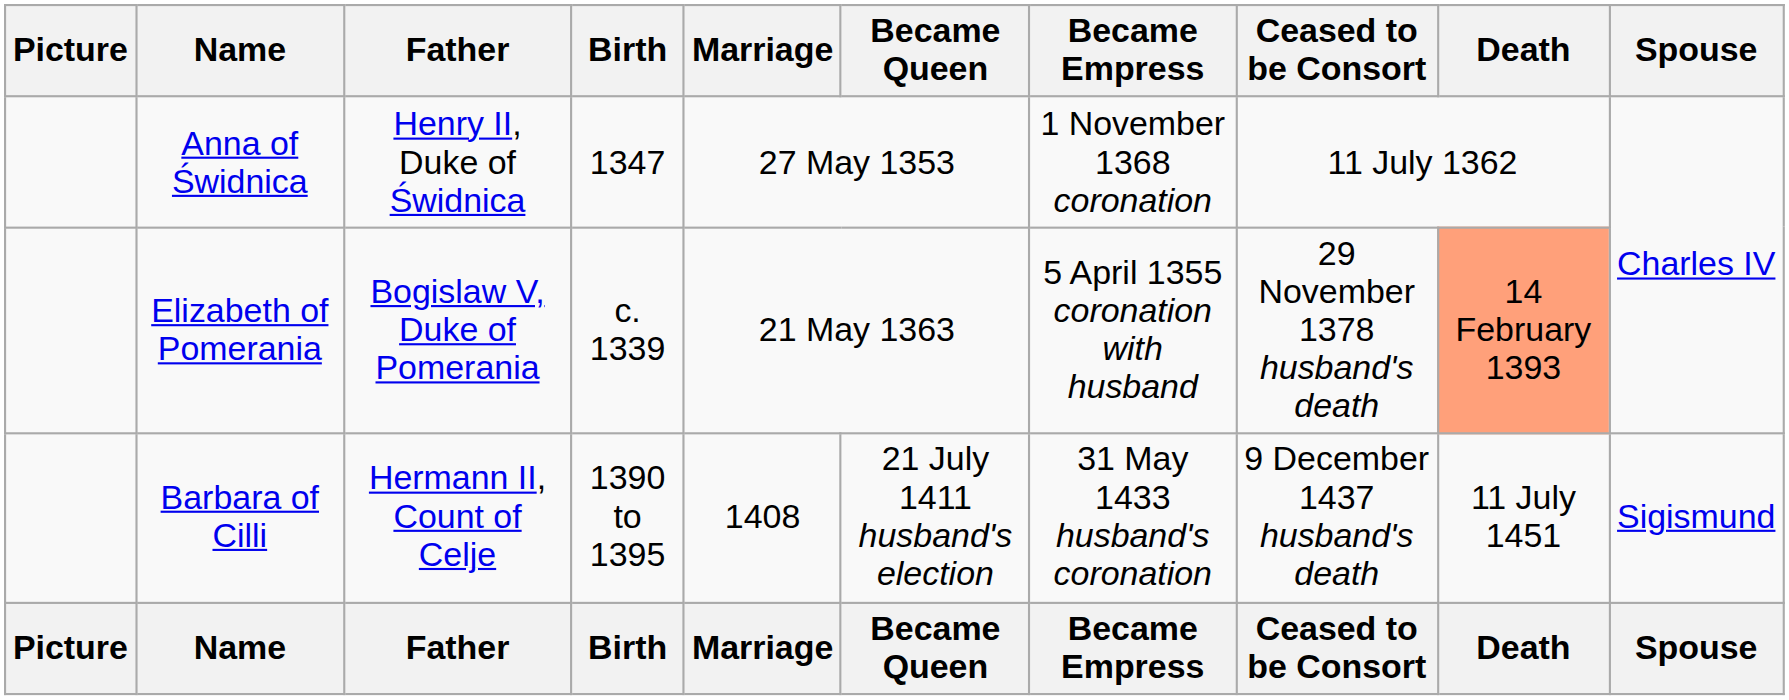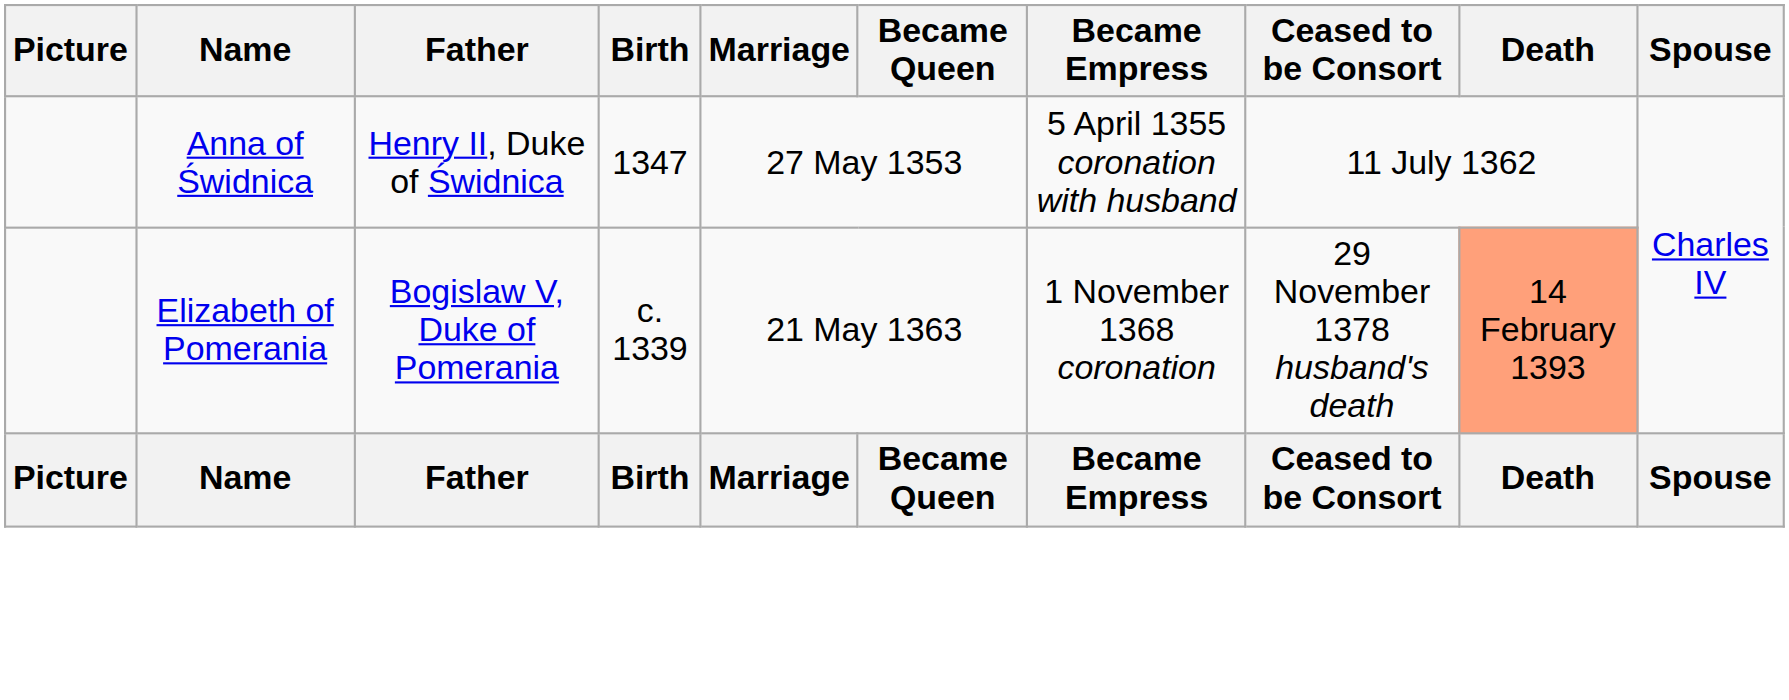Anna of Świdnica | Became Empress: 1 November 1368 coronation -> 5 April 1355 coronation with husband
Elizabeth of Pomerania | Became Empress: 5 April 1355 coronation with husband -> 1 November 1368 coronation
- row: Barbara of Cilli | Hermann II, Count of Celje | 1390 to 1395 | 1408 | 21 July 1411 husband's election | 31 May 1433 husband's coronation | 9 December 1437 husband's death | 11 July 1451 | Sigismund
